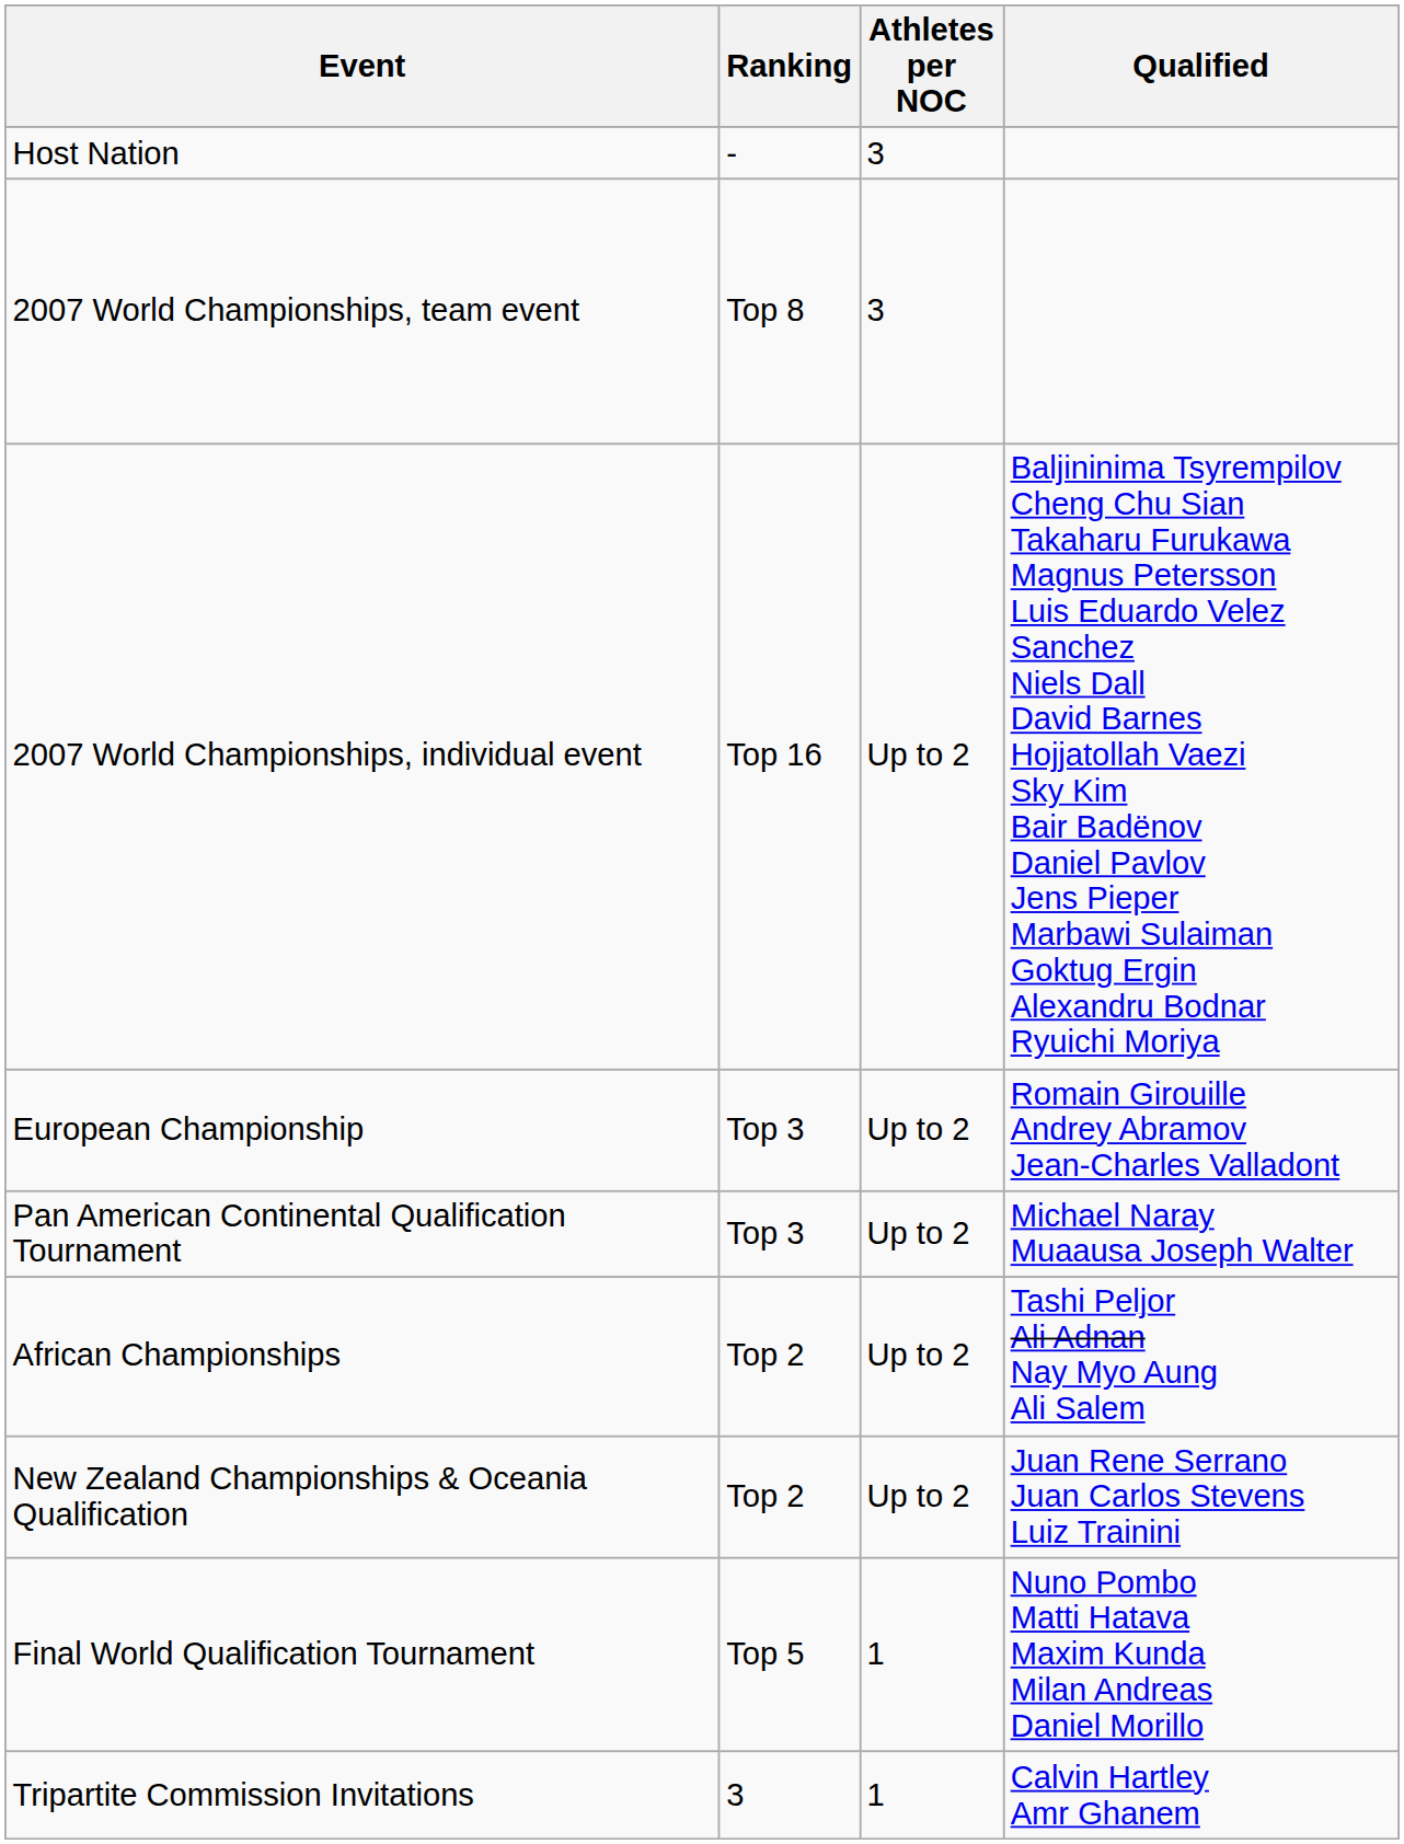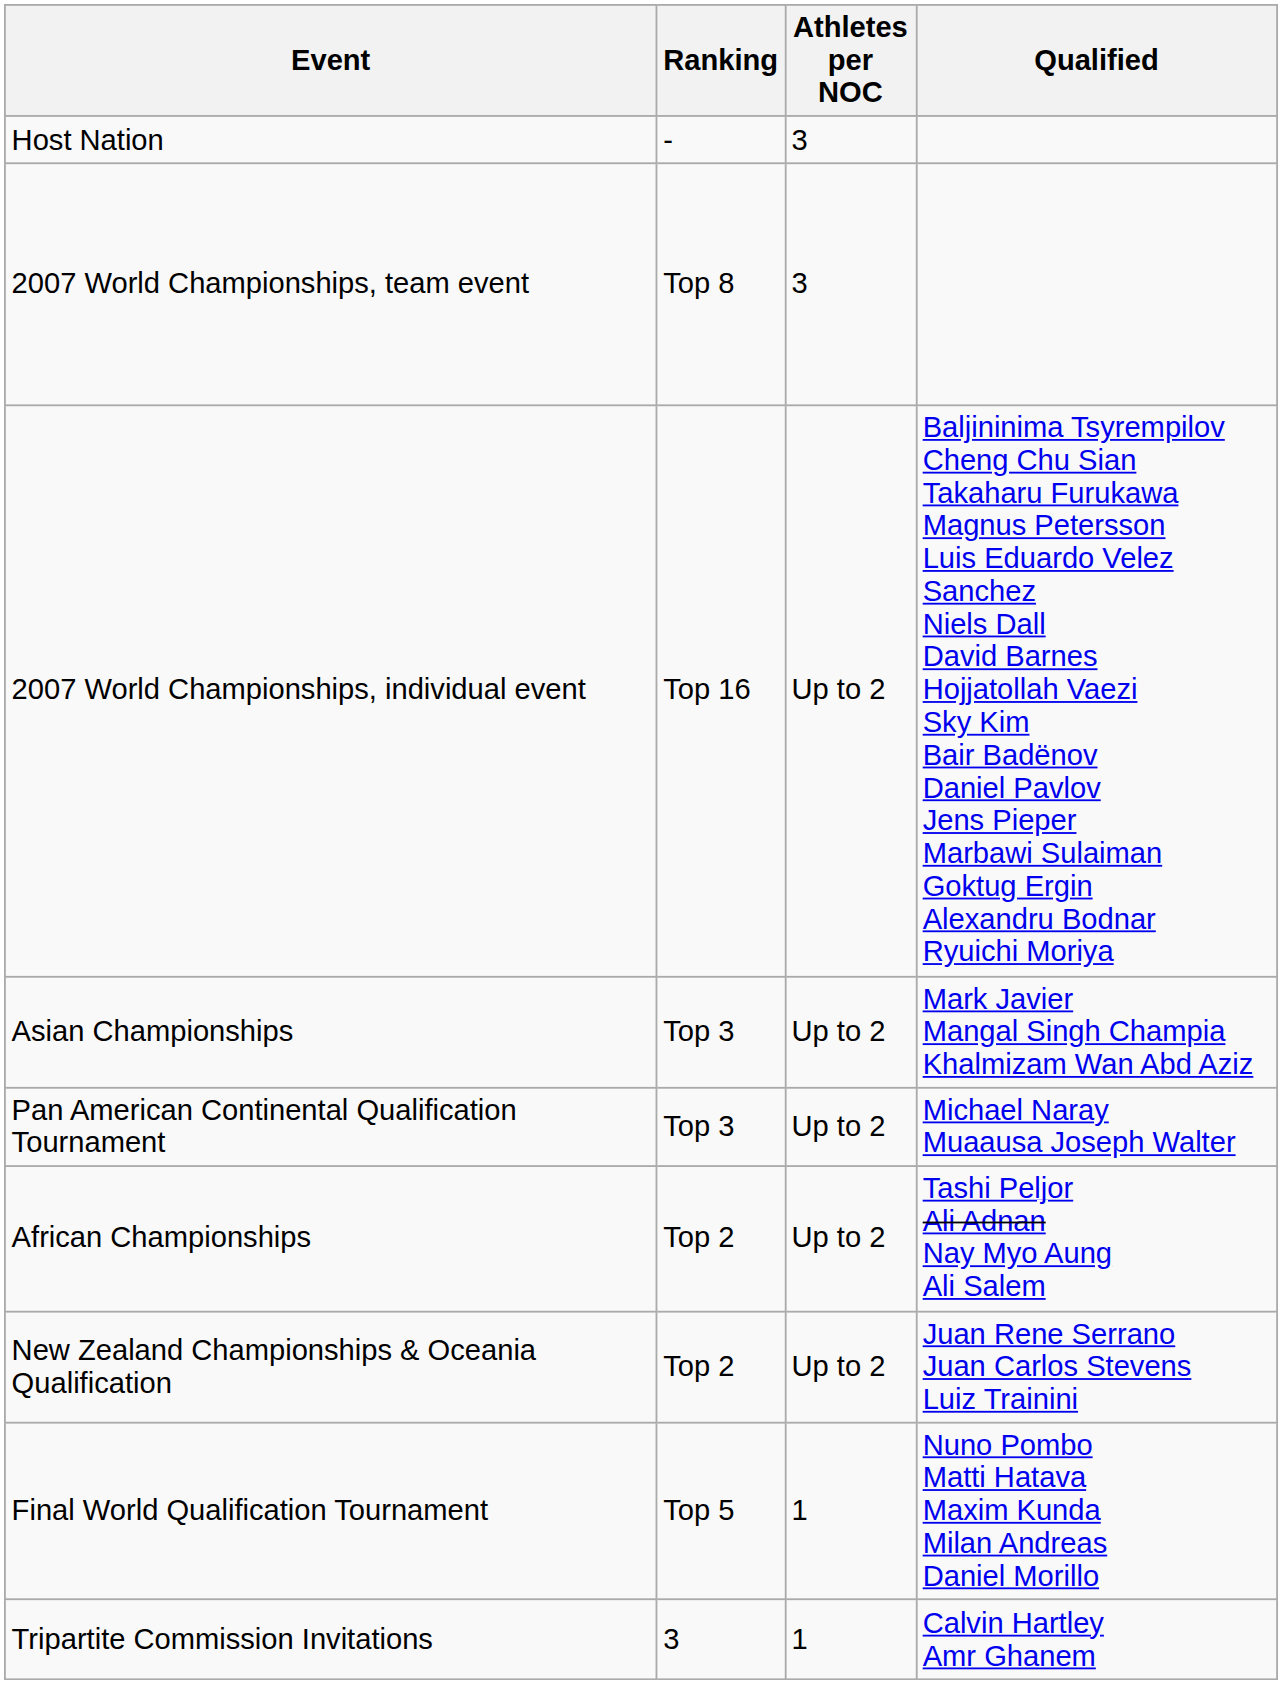+ row: Asian Championships | Top 3 | Up to 2 | Mark Javier Mangal Singh Champia Khalmizam Wan Abd Aziz
- row: European Championship | Top 3 | Up to 2 | Romain Girouille Andrey Abramov Jean-Charles Valladont
